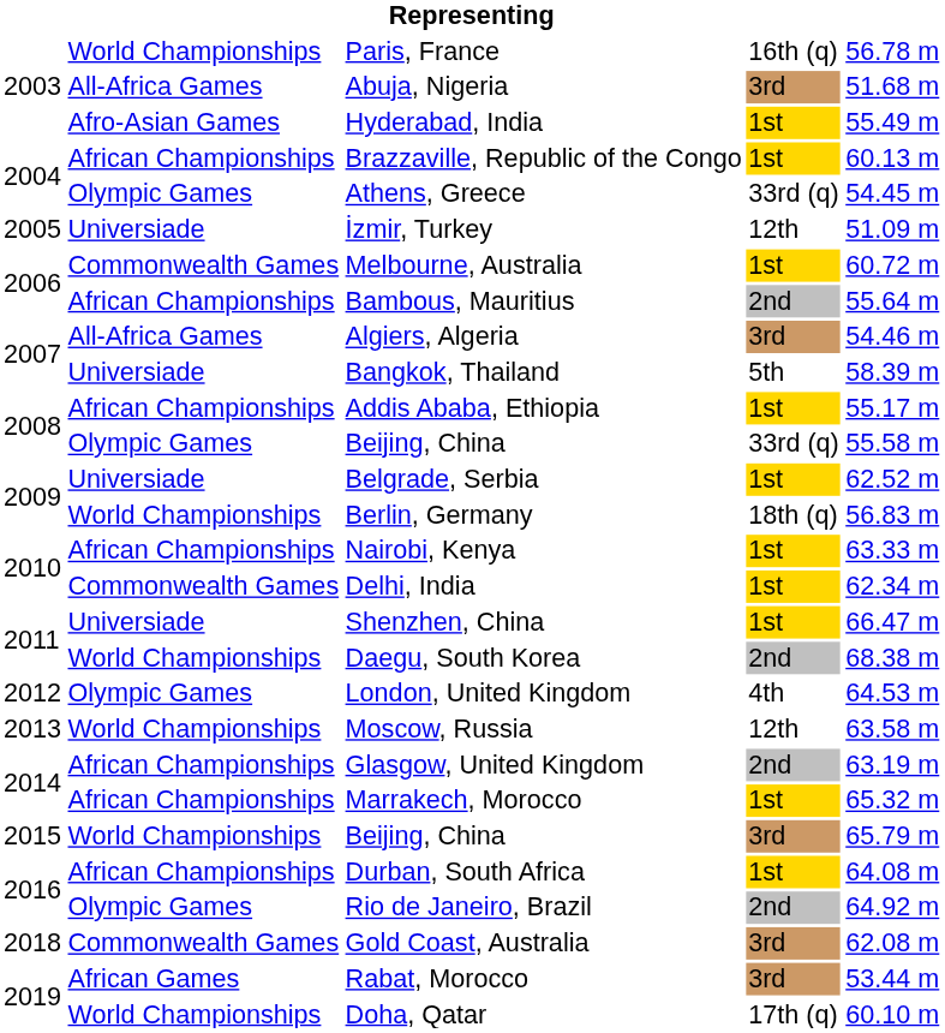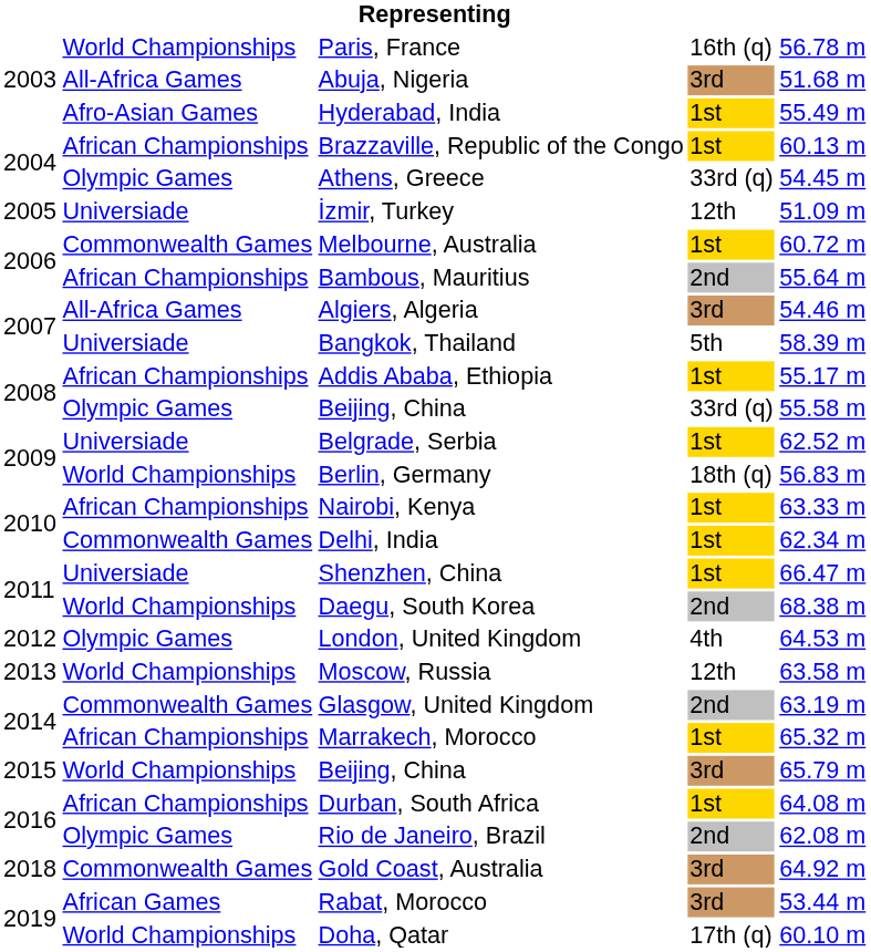Glasgow, United Kingdom | column 2: African Championships -> Commonwealth Games
Rio de Janeiro, Brazil | column 5: 64.92 m -> 62.08 m
Gold Coast, Australia | column 5: 62.08 m -> 64.92 m
